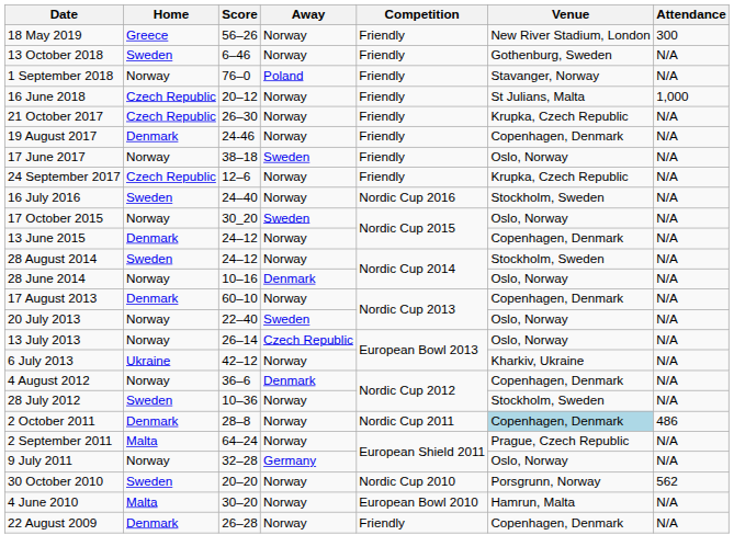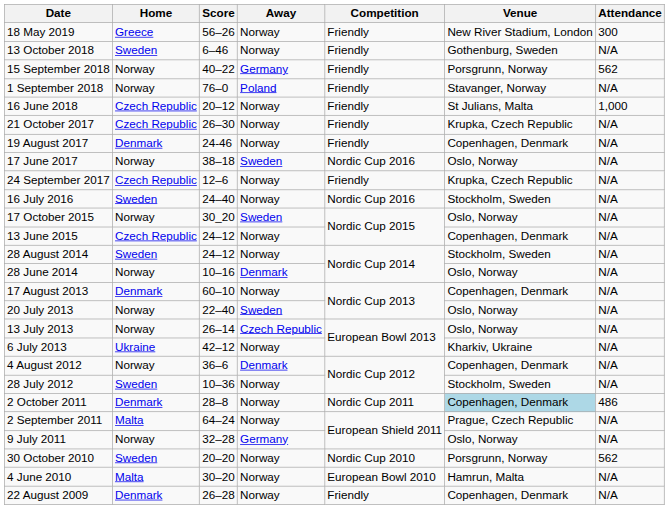+ row: 15 September 2018 | Norway | 40–22 | Germany | Friendly | Porsgrunn, Norway | 562
17 June 2017 | Competition: Friendly -> Nordic Cup 2016
13 June 2015 | Home: Denmark -> Czech Republic
